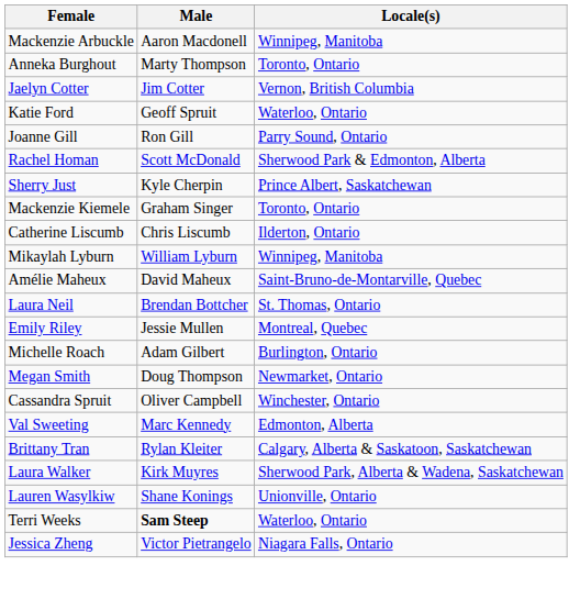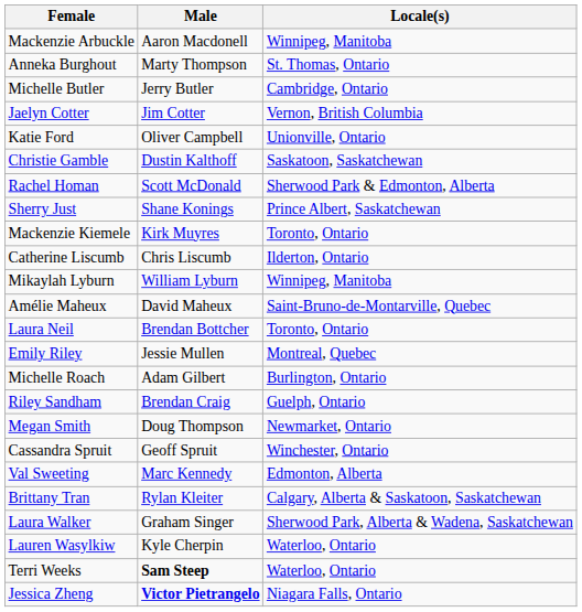Anneka Burghout | Locale(s): Toronto, Ontario -> St. Thomas, Ontario
+ row: Michelle Butler | Jerry Butler | Cambridge, Ontario
Katie Ford | Male: Geoff Spruit -> Oliver Campbell
Katie Ford | Locale(s): Waterloo, Ontario -> Unionville, Ontario
+ row: Christie Gamble | Dustin Kalthoff | Saskatoon, Saskatchewan
- row: Joanne Gill | Ron Gill | Parry Sound, Ontario
Sherry Just | Male: Kyle Cherpin -> Shane Konings
Mackenzie Kiemele | Male: Graham Singer -> Kirk Muyres
Laura Neil | Locale(s): St. Thomas, Ontario -> Toronto, Ontario
+ row: Riley Sandham | Brendan Craig | Guelph, Ontario
Cassandra Spruit | Male: Oliver Campbell -> Geoff Spruit
Laura Walker | Male: Kirk Muyres -> Graham Singer
Lauren Wasylkiw | Male: Shane Konings -> Kyle Cherpin
Lauren Wasylkiw | Locale(s): Unionville, Ontario -> Waterloo, Ontario
Jessica Zheng | Male: normal -> bold
